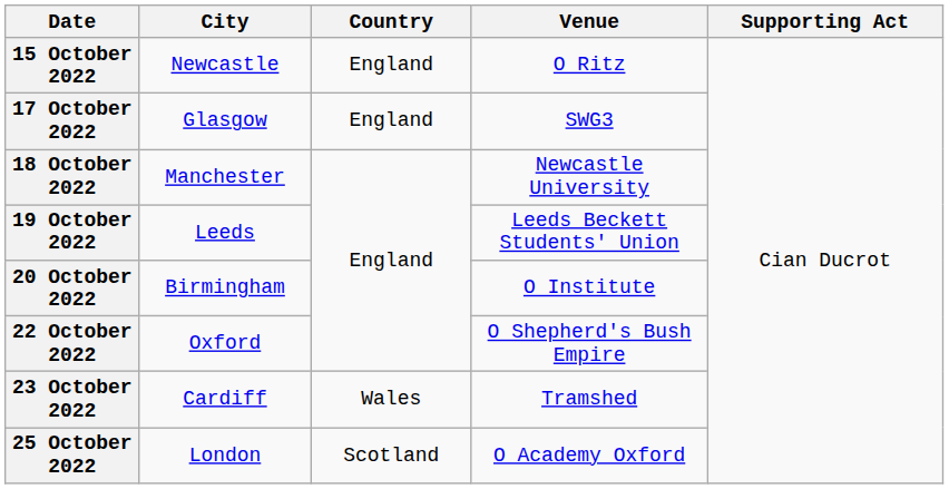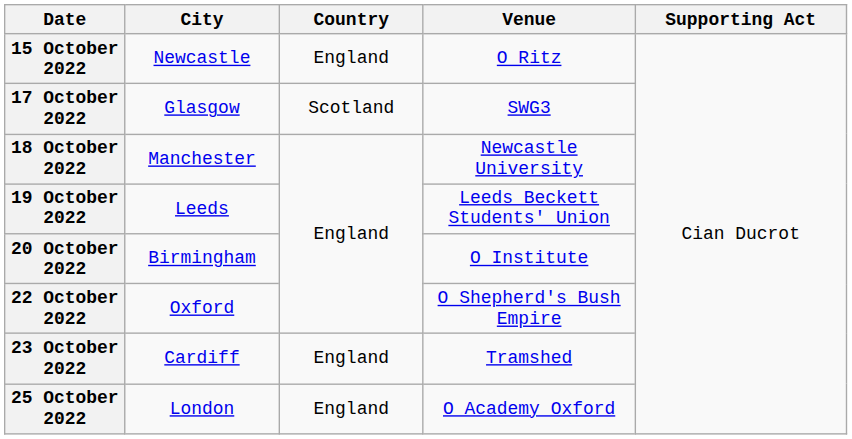17 October 2022 | Country: England -> Scotland
23 October 2022 | Country: Wales -> England
25 October 2022 | Country: Scotland -> England
